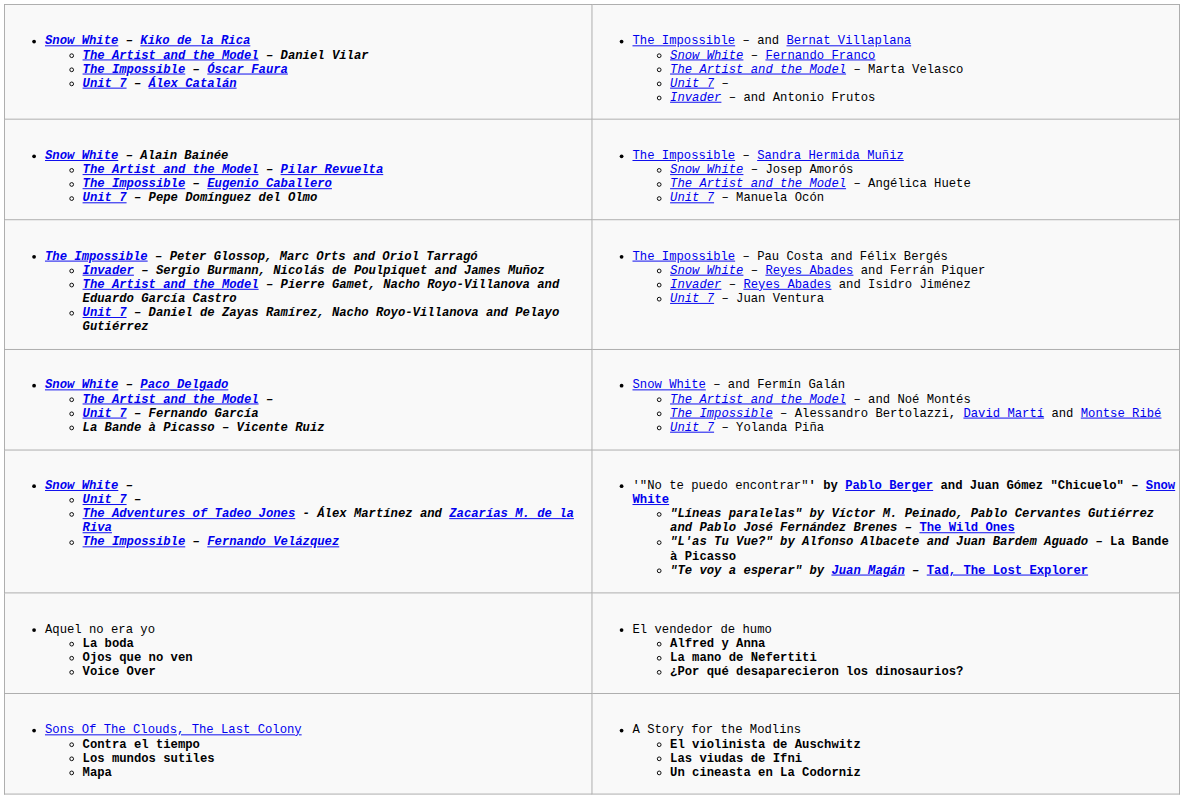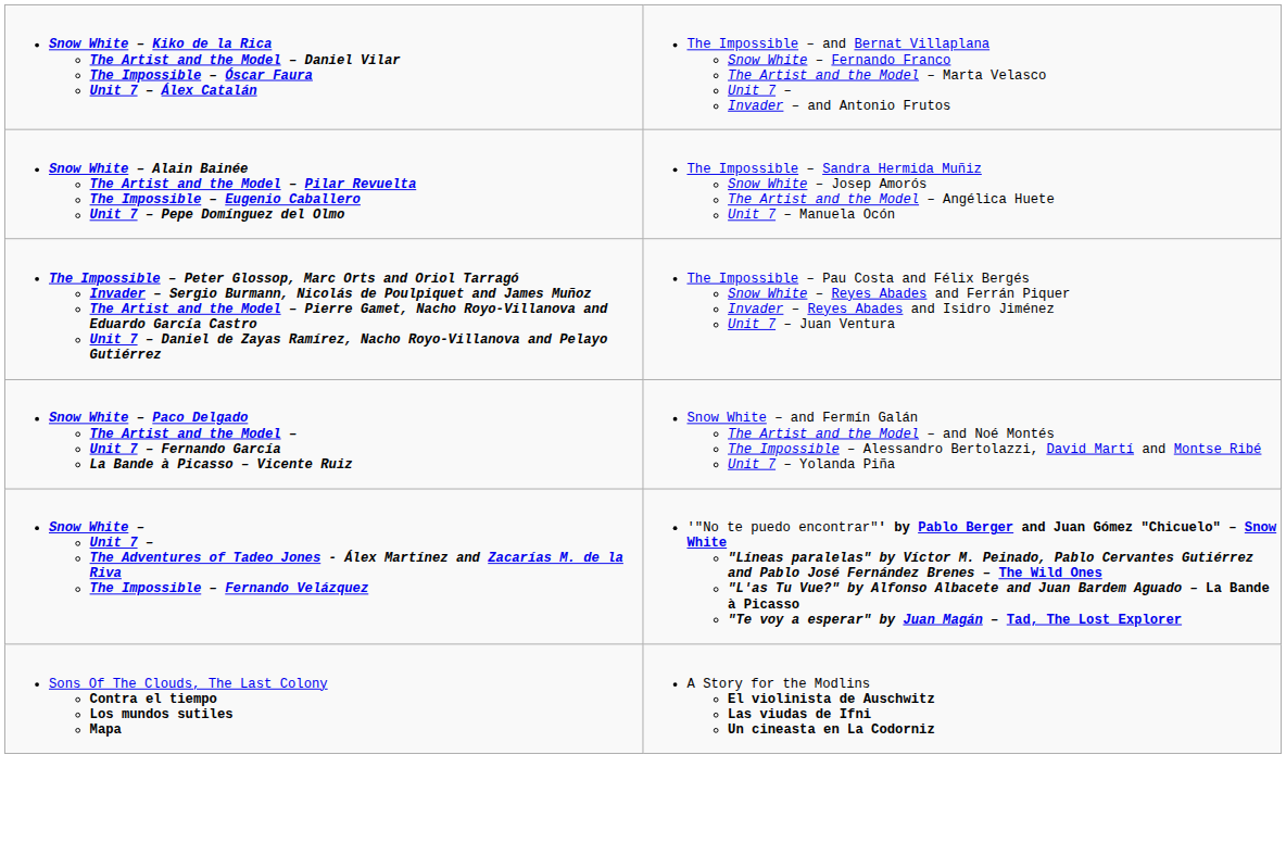- row: Aquel no era yo La boda Ojos que no ven Voice Over | El vendedor de humo Alfred y Anna La mano de Nefertiti ¿Por qué desaparecieron los dinosaurios?
